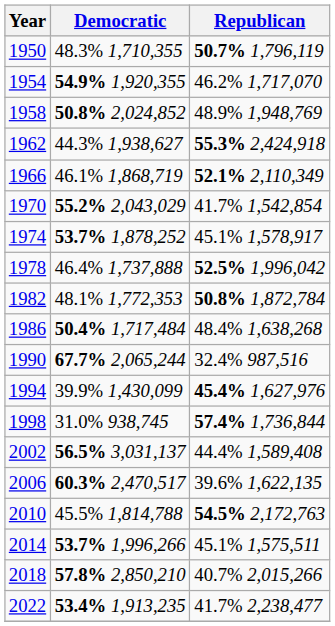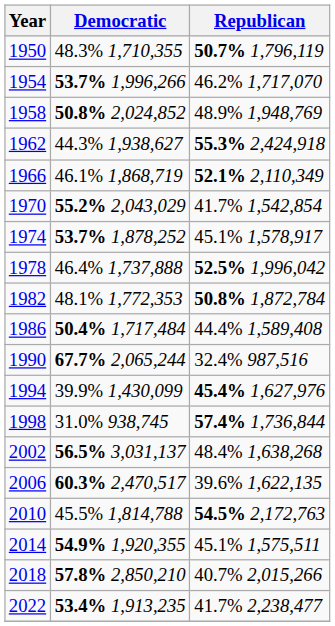1954 | Democratic: 54.9% 1,920,355 -> 53.7% 1,996,266
1986 | Republican: 48.4% 1,638,268 -> 44.4% 1,589,408
2002 | Republican: 44.4% 1,589,408 -> 48.4% 1,638,268
2014 | Democratic: 53.7% 1,996,266 -> 54.9% 1,920,355
